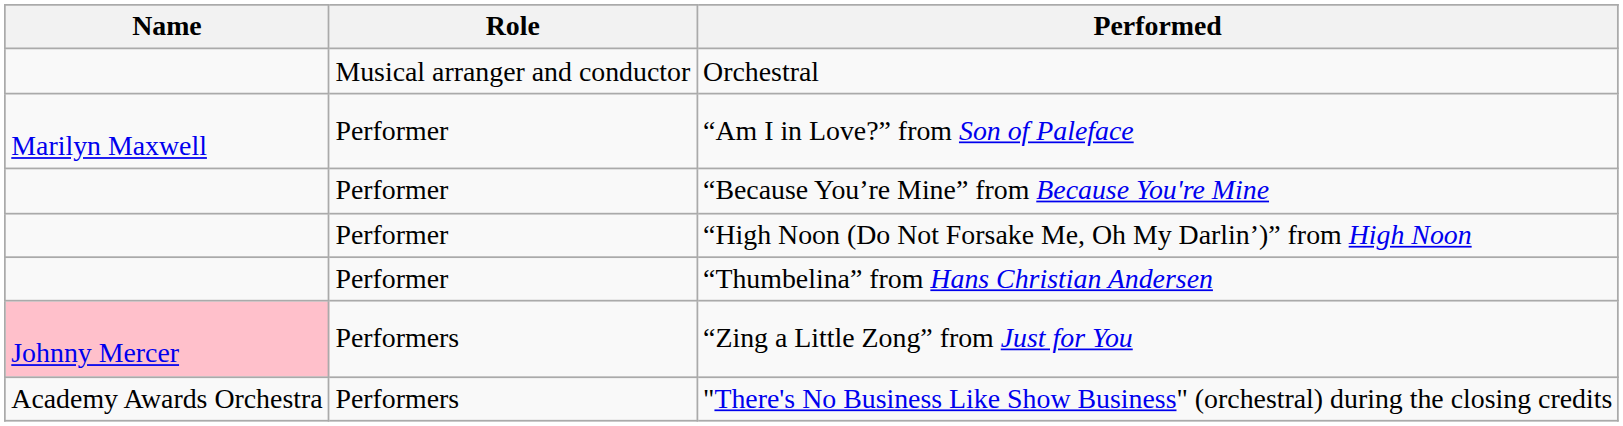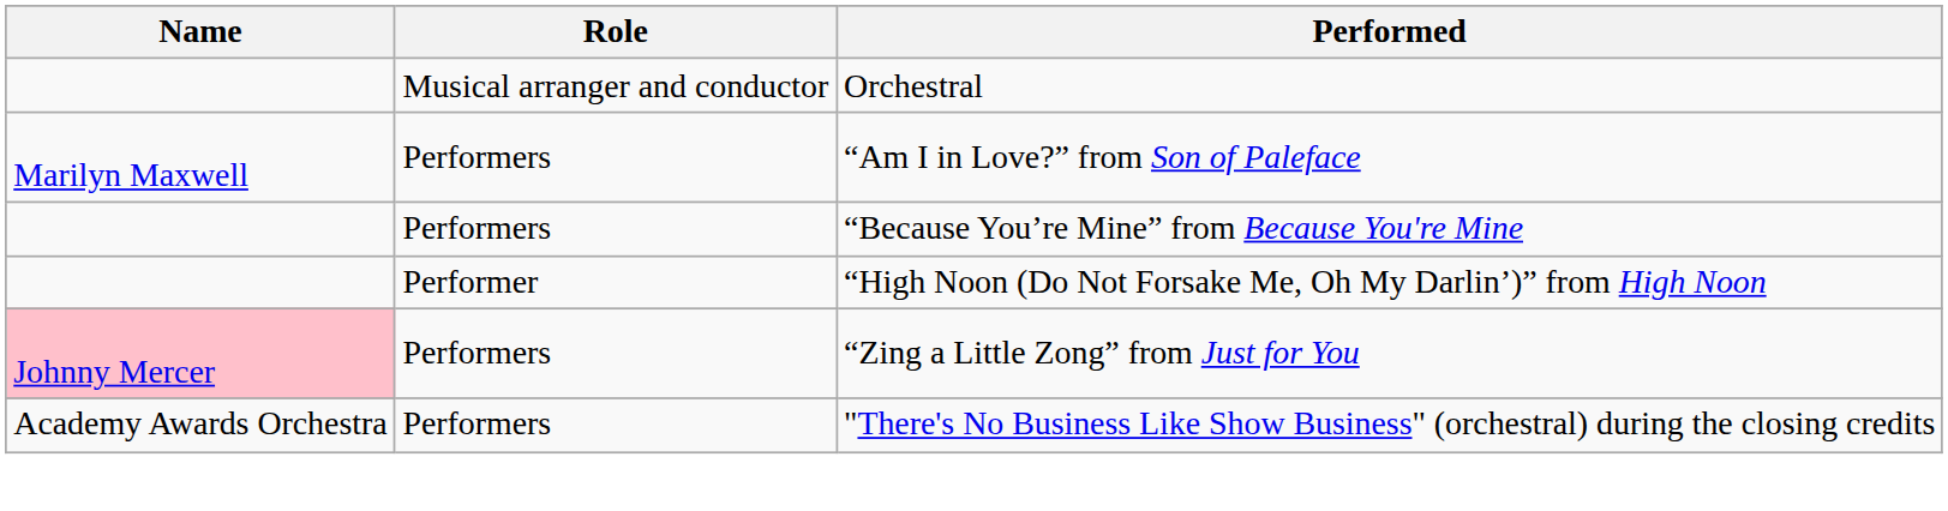“Am I in Love?” from Son of Paleface | Role: Performer -> Performers
“Because You’re Mine” from Because You're Mine | Role: Performer -> Performers
- row: Performer | “Thumbelina” from Hans Christian Andersen
